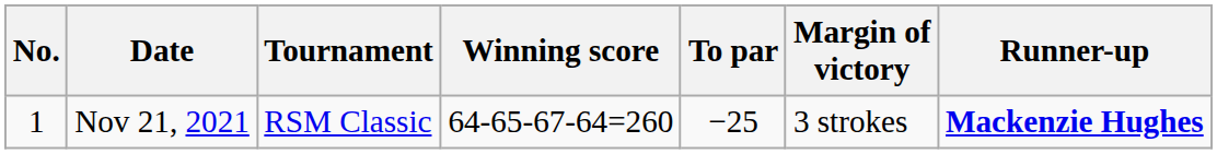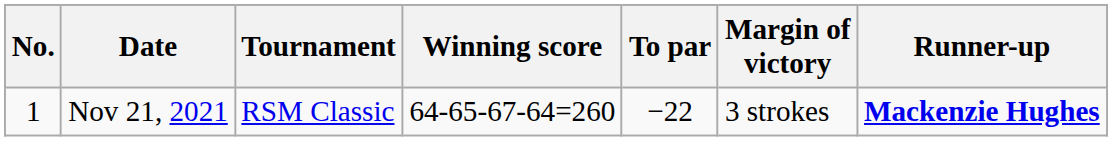Nov 21, 2021 | To par: −25 -> −22
